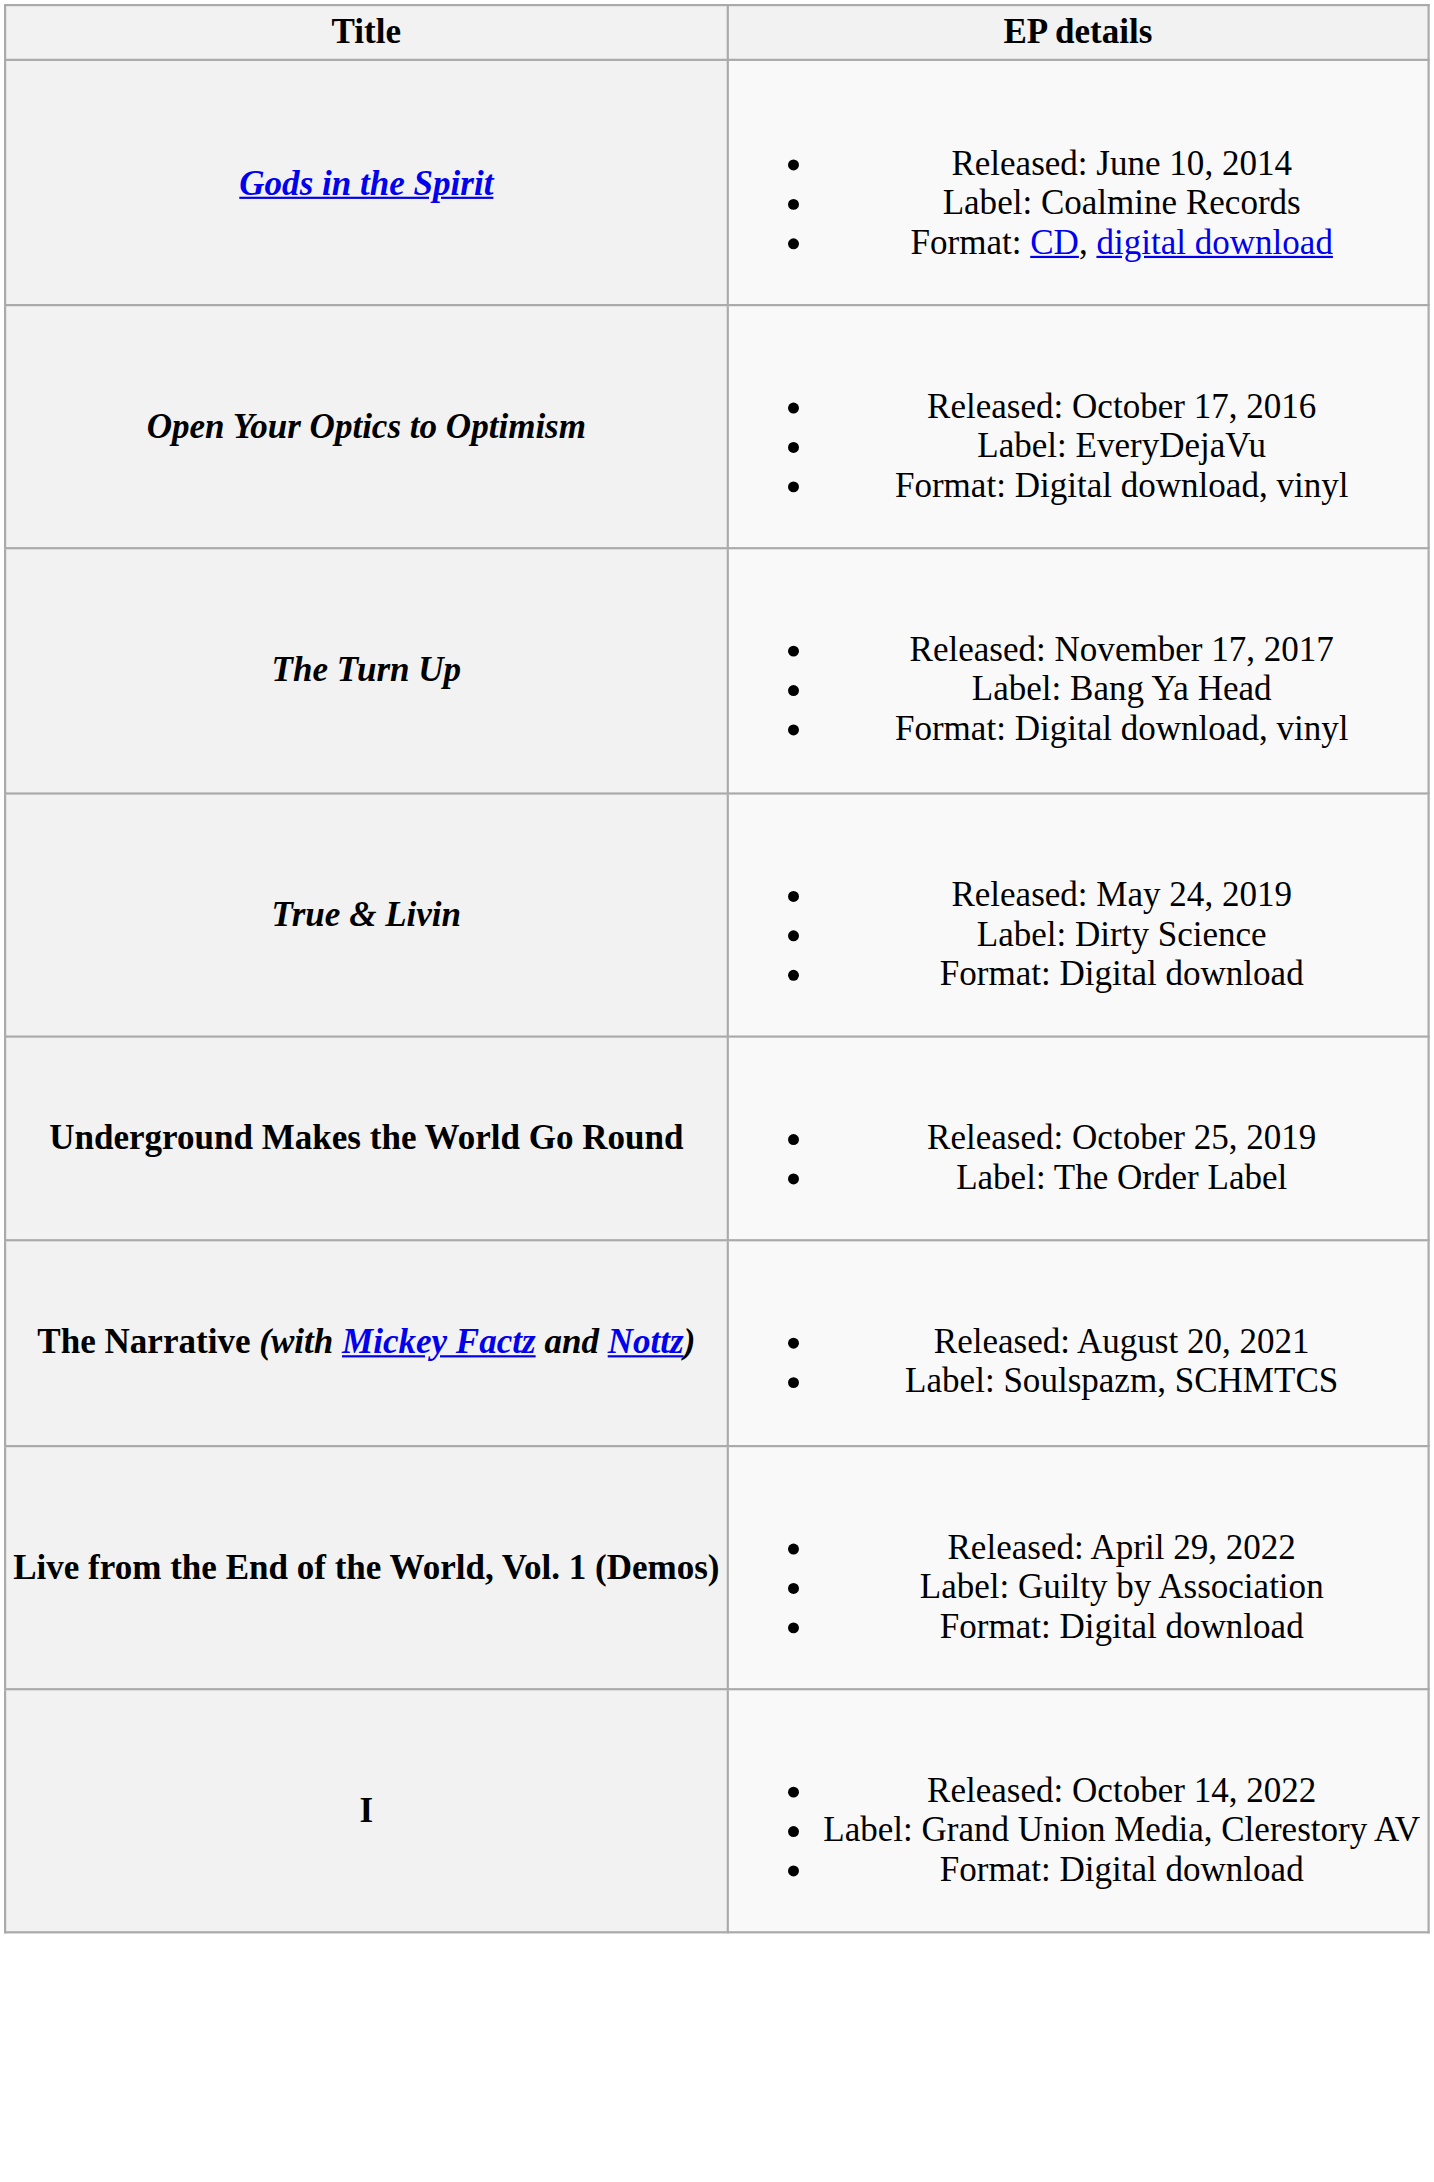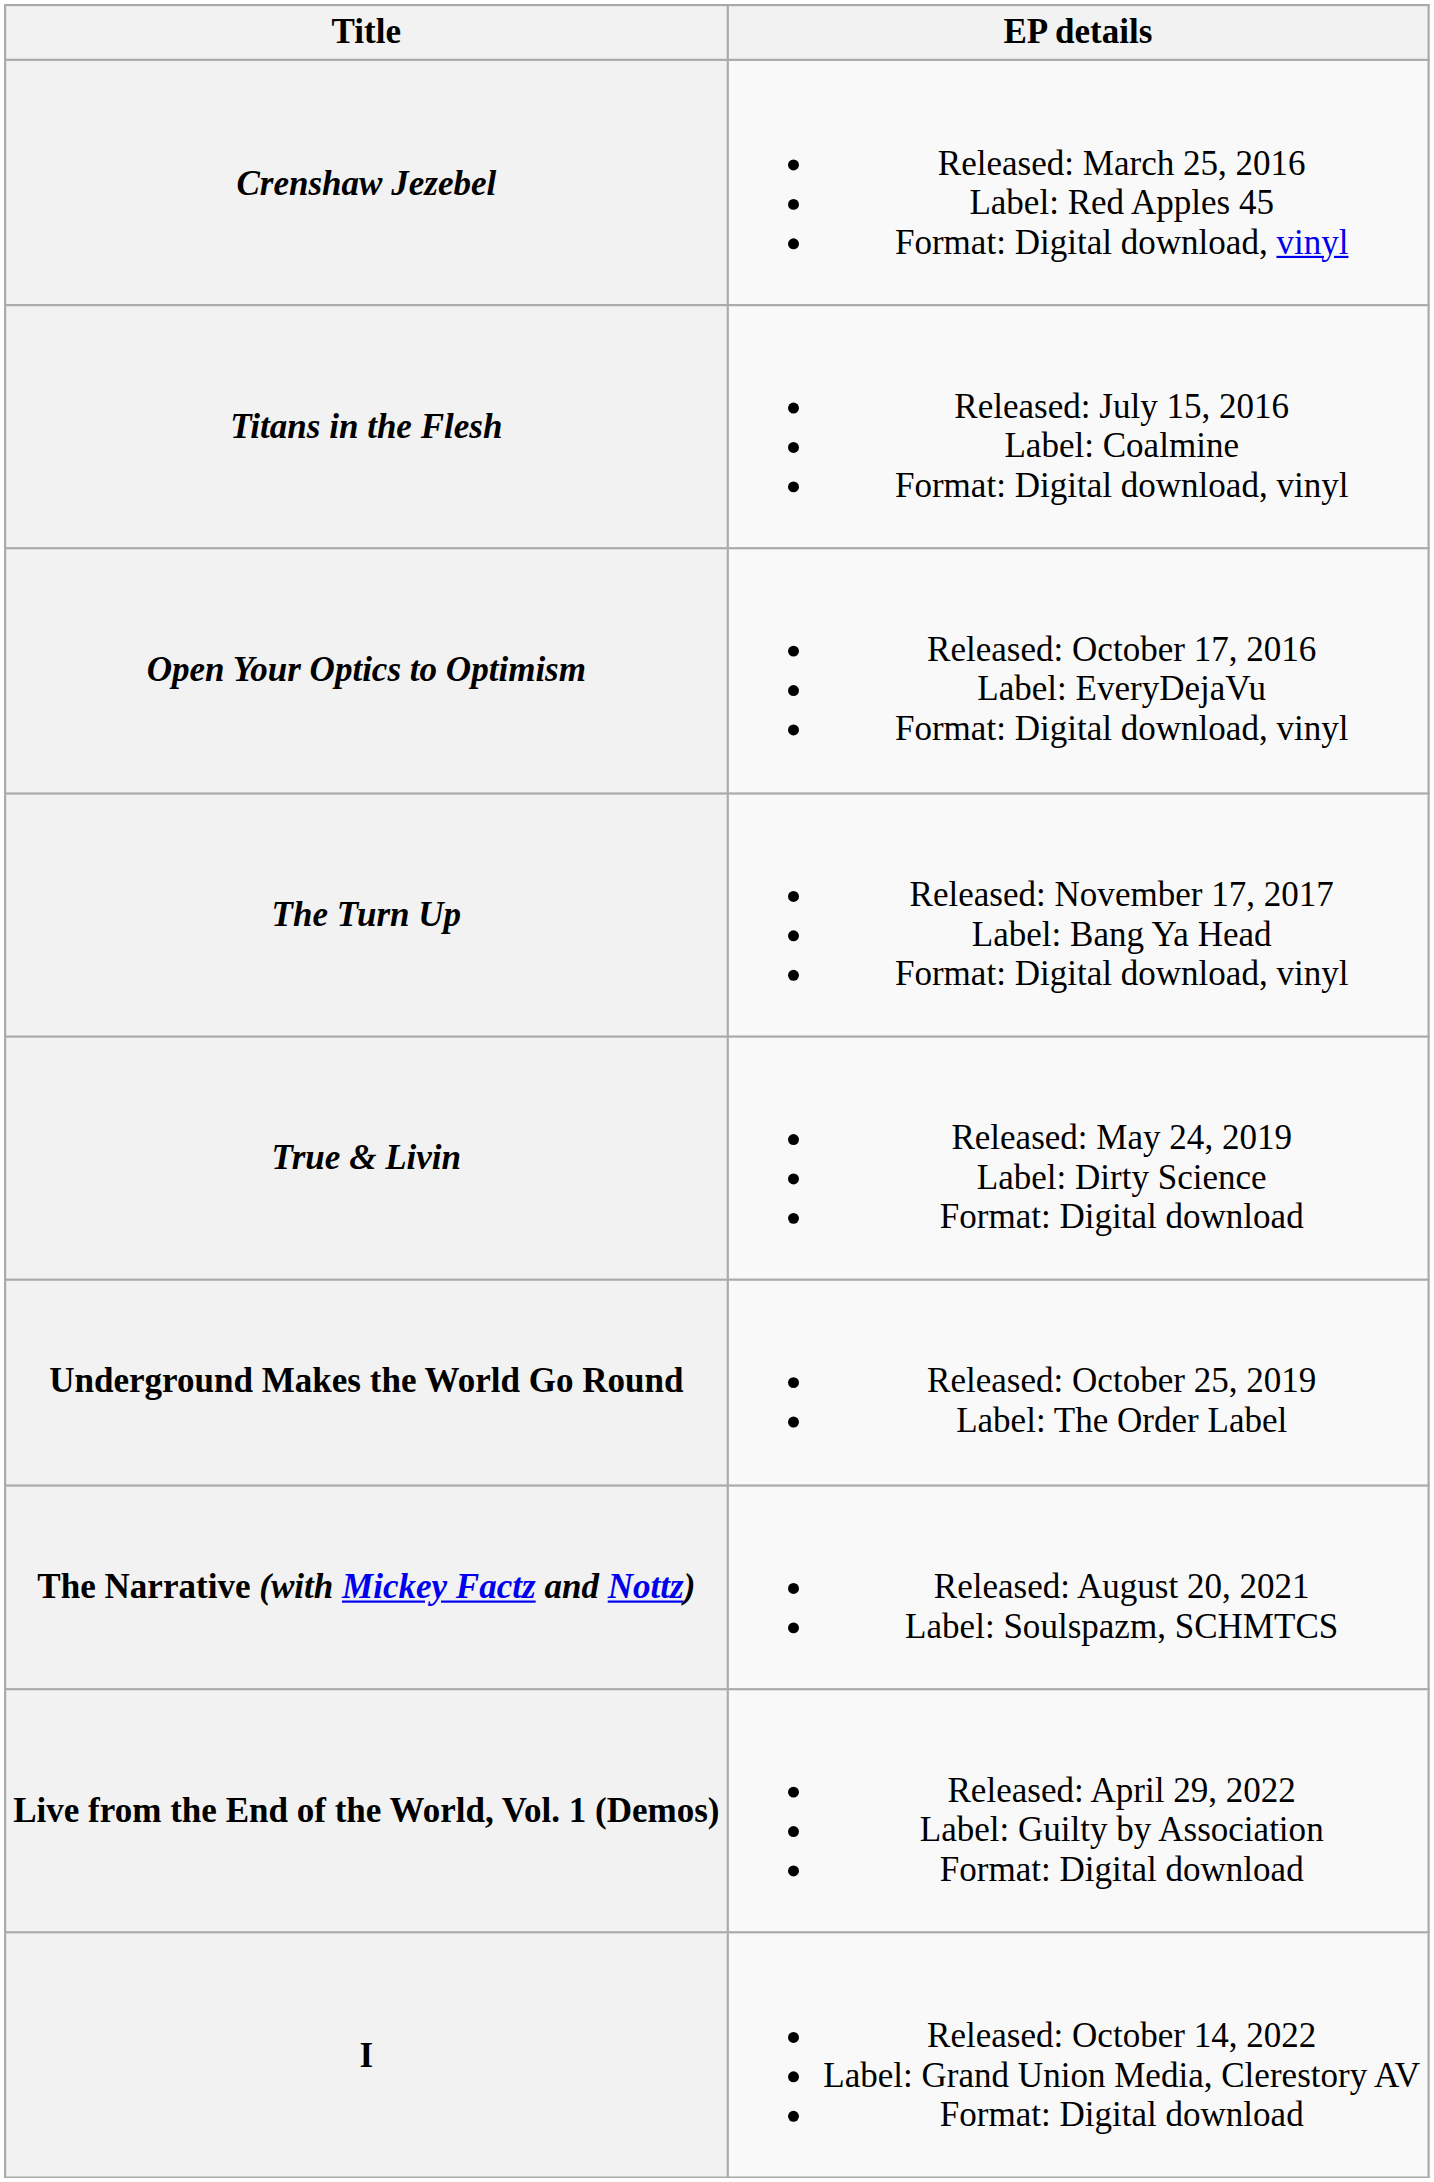- row: Gods in the Spirit | Released: June 10, 2014 Label: Coalmine Records Format: CD, digital download
+ row: Crenshaw Jezebel | Released: March 25, 2016 Label: Red Apples 45 Format: Digital download, vinyl
+ row: Titans in the Flesh | Released: July 15, 2016 Label: Coalmine Format: Digital download, vinyl
